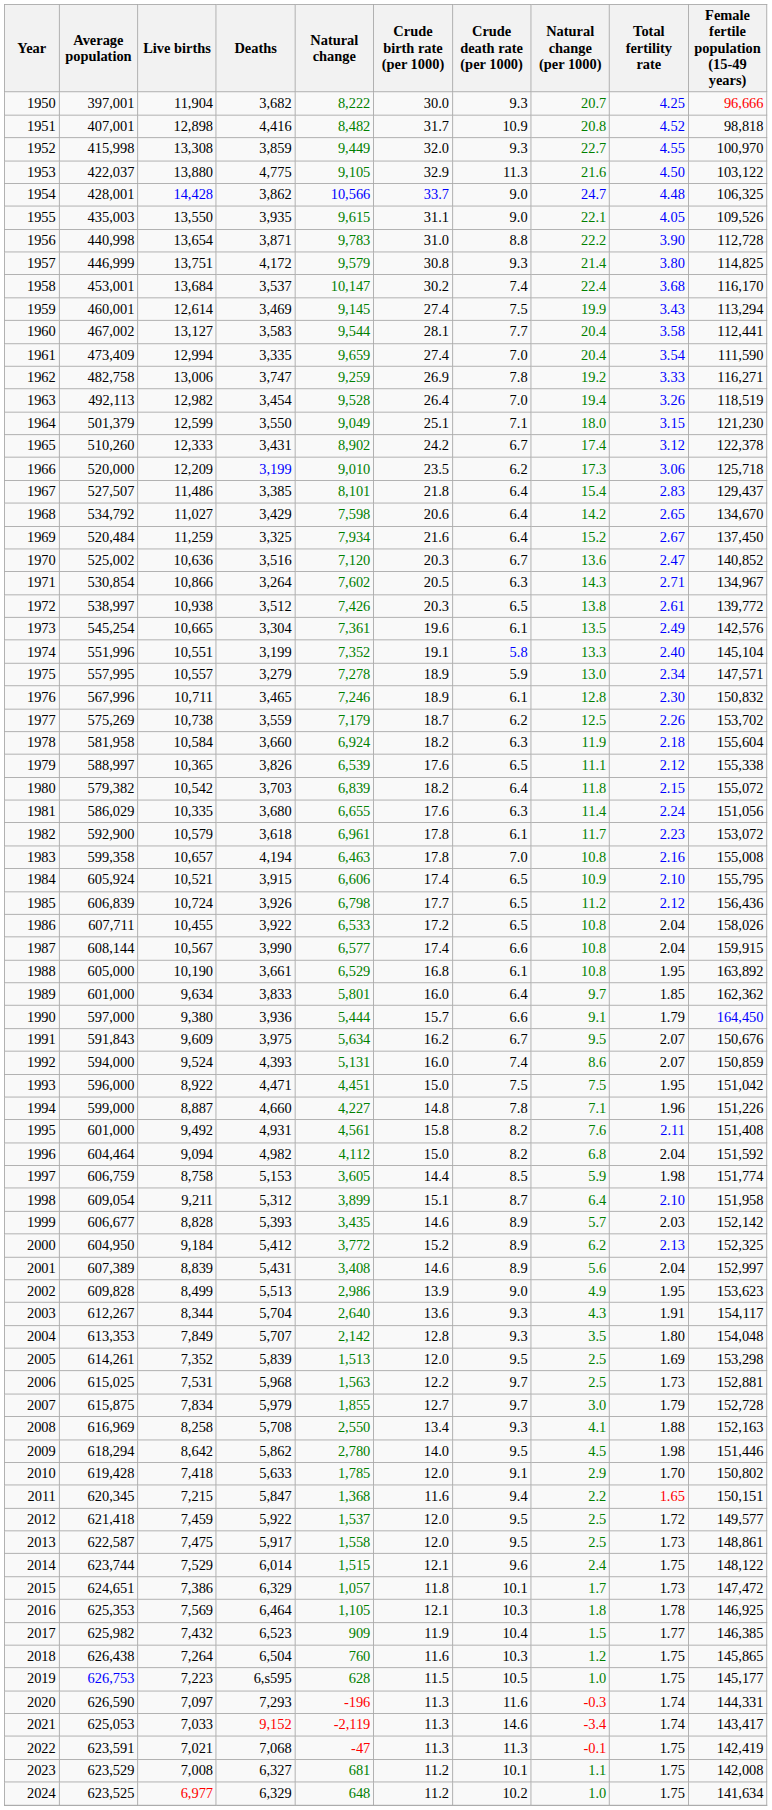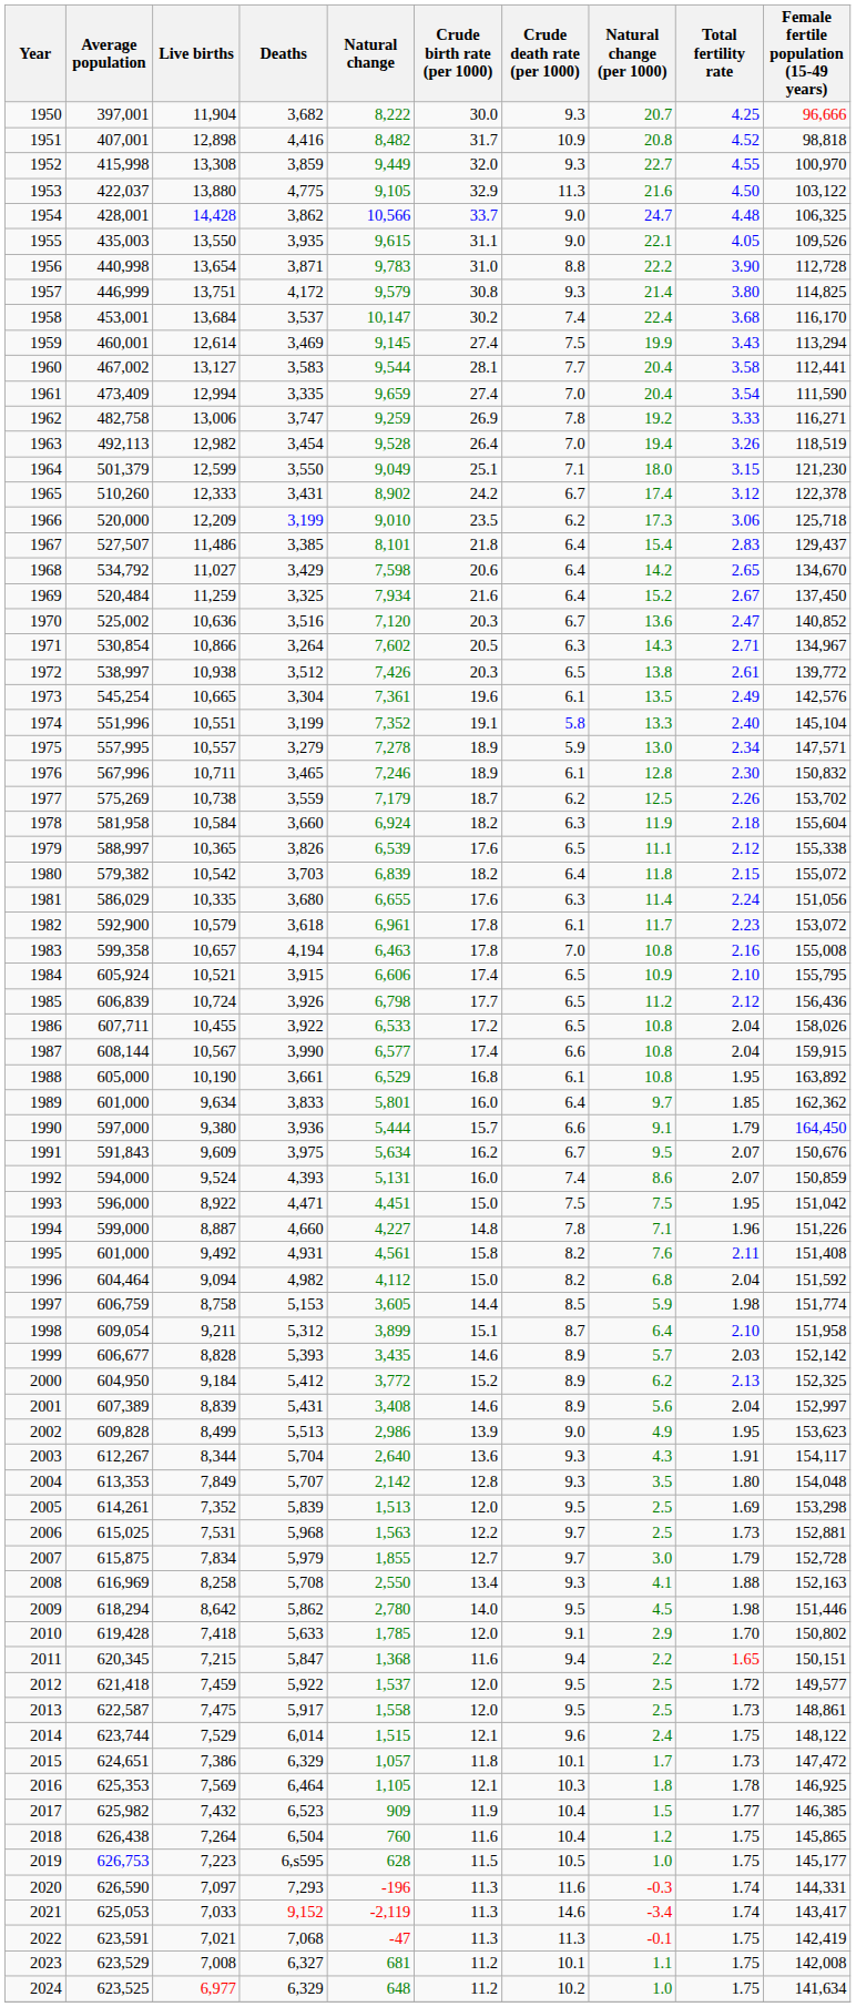2018 | Crude death rate (per 1000): 10.3 -> 10.4
